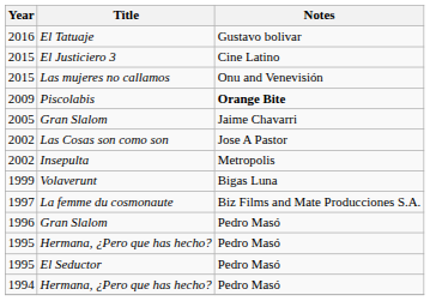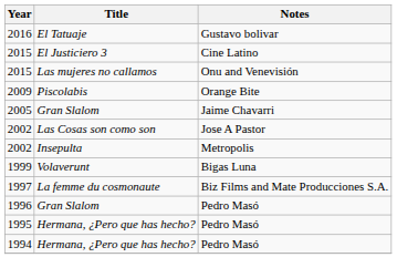Piscolabis | Notes: bold -> normal
- row: 1995 | El Seductor | Pedro Masó
